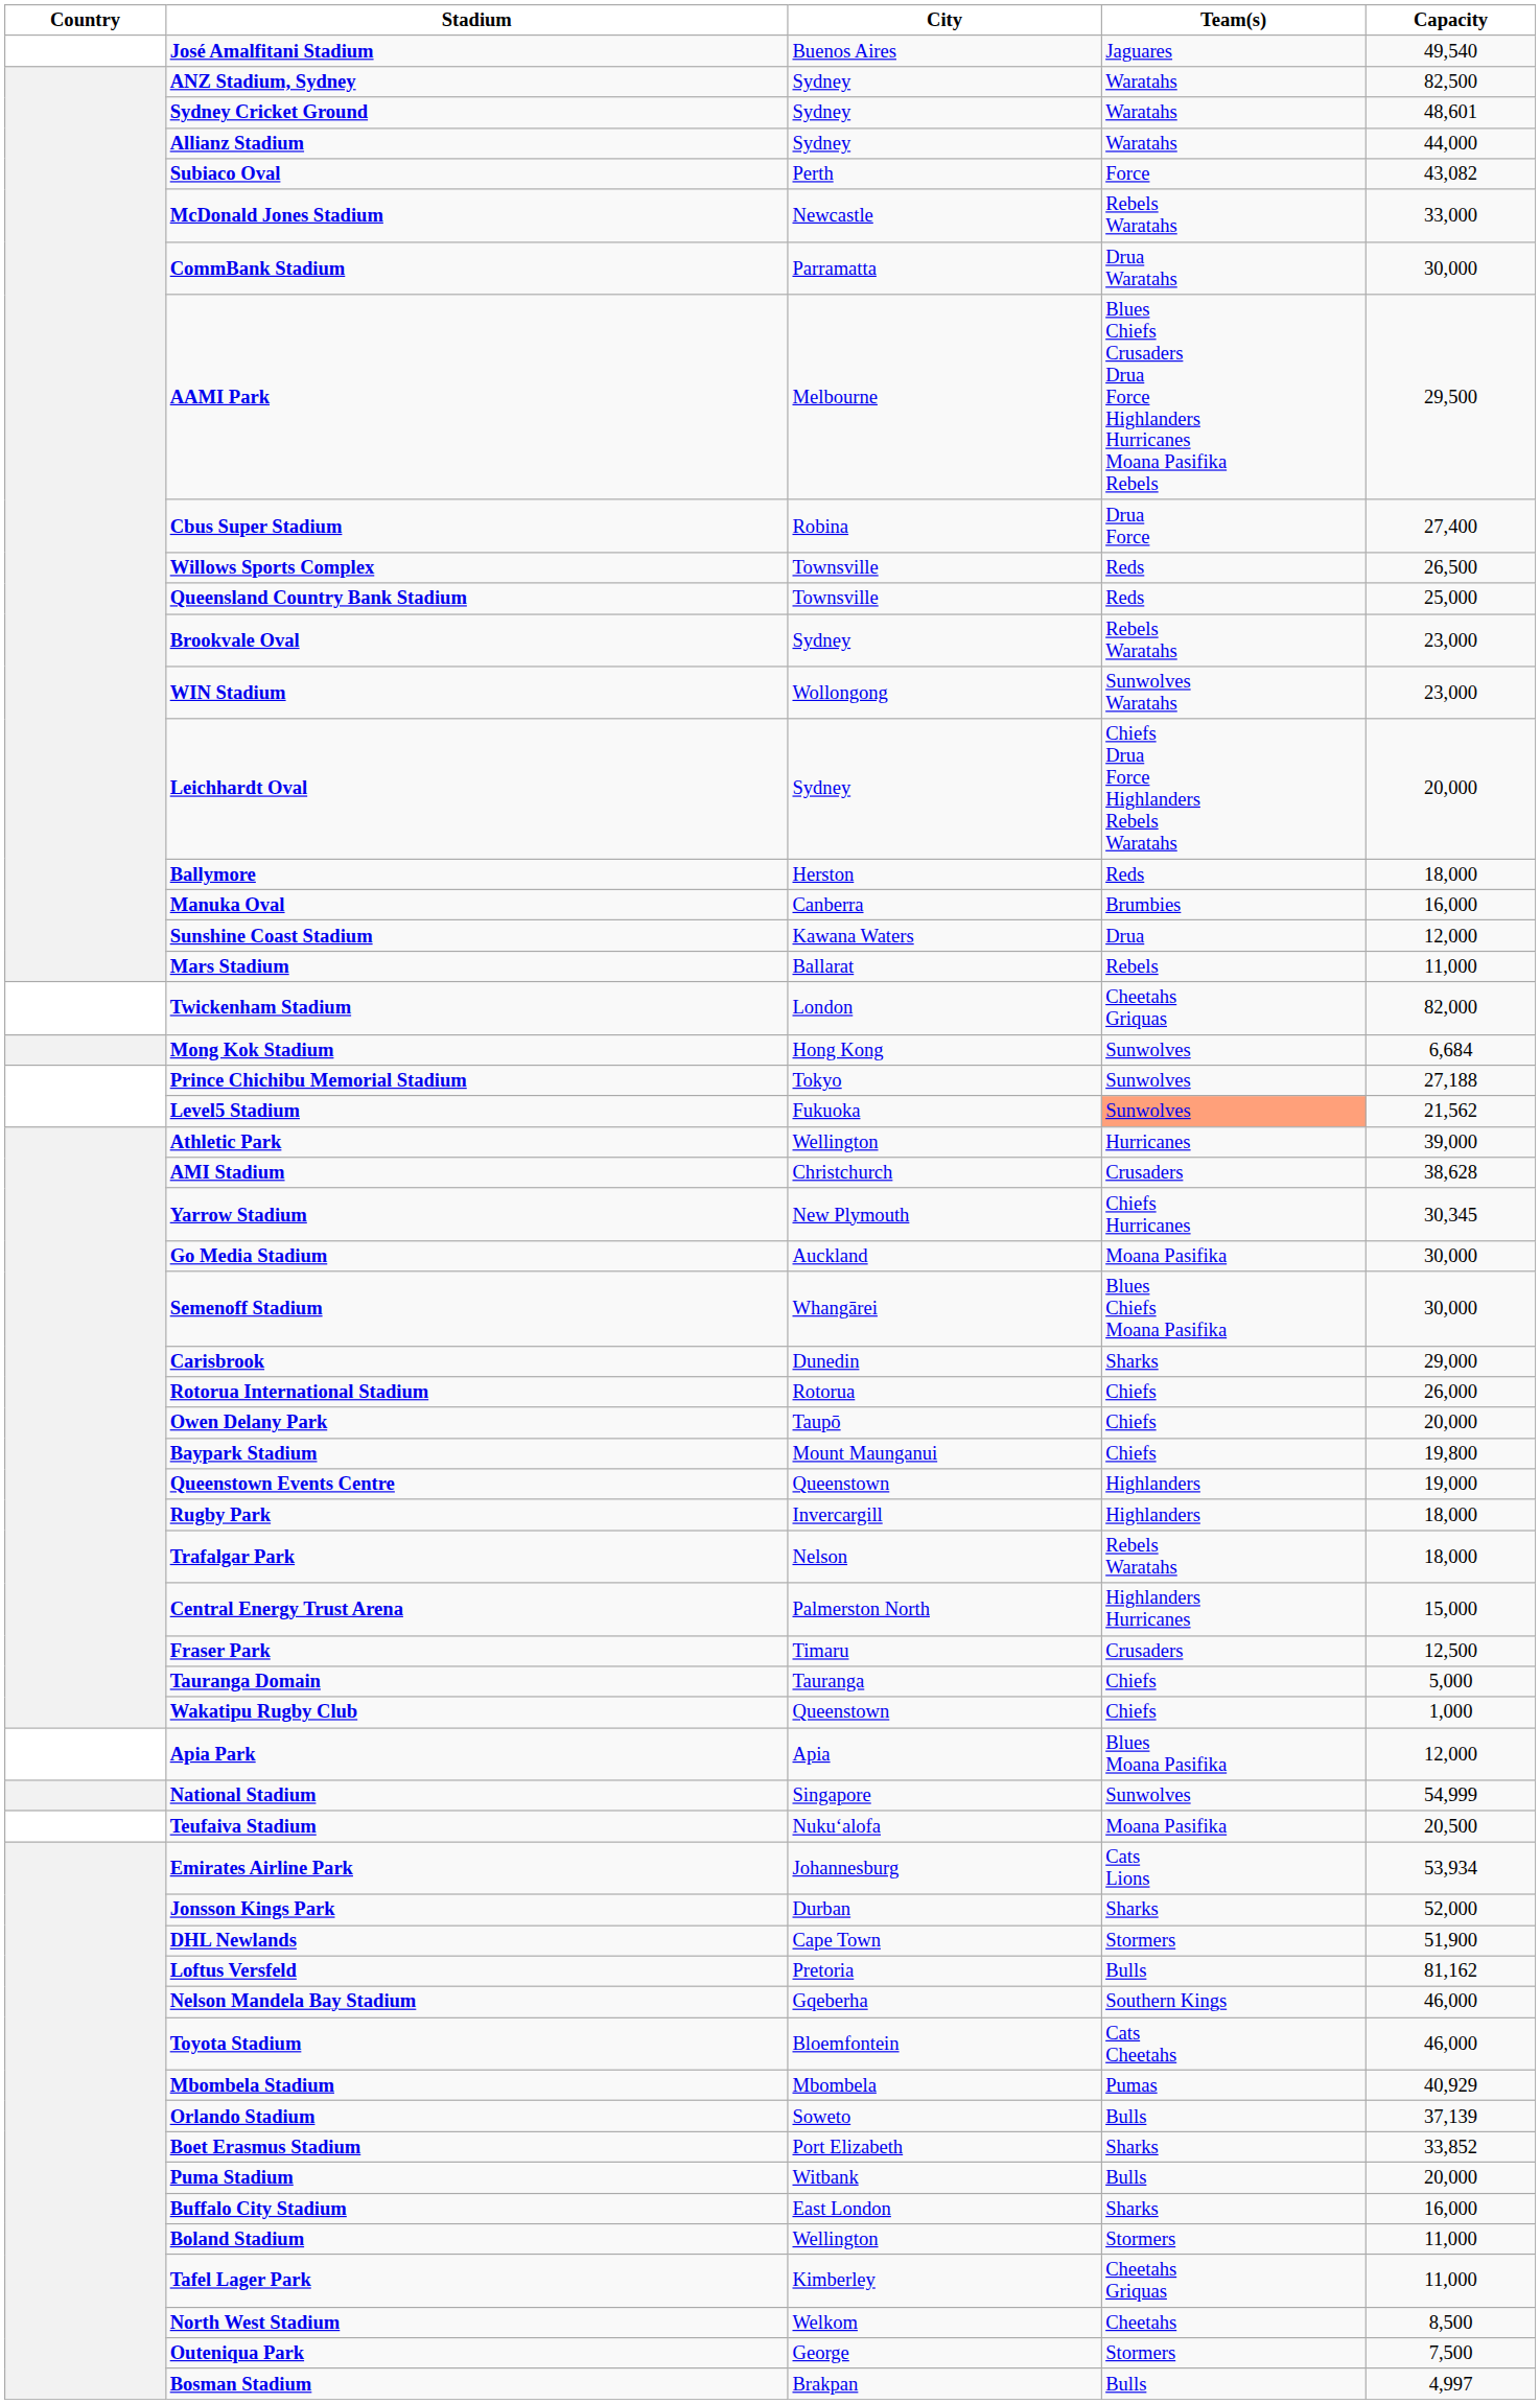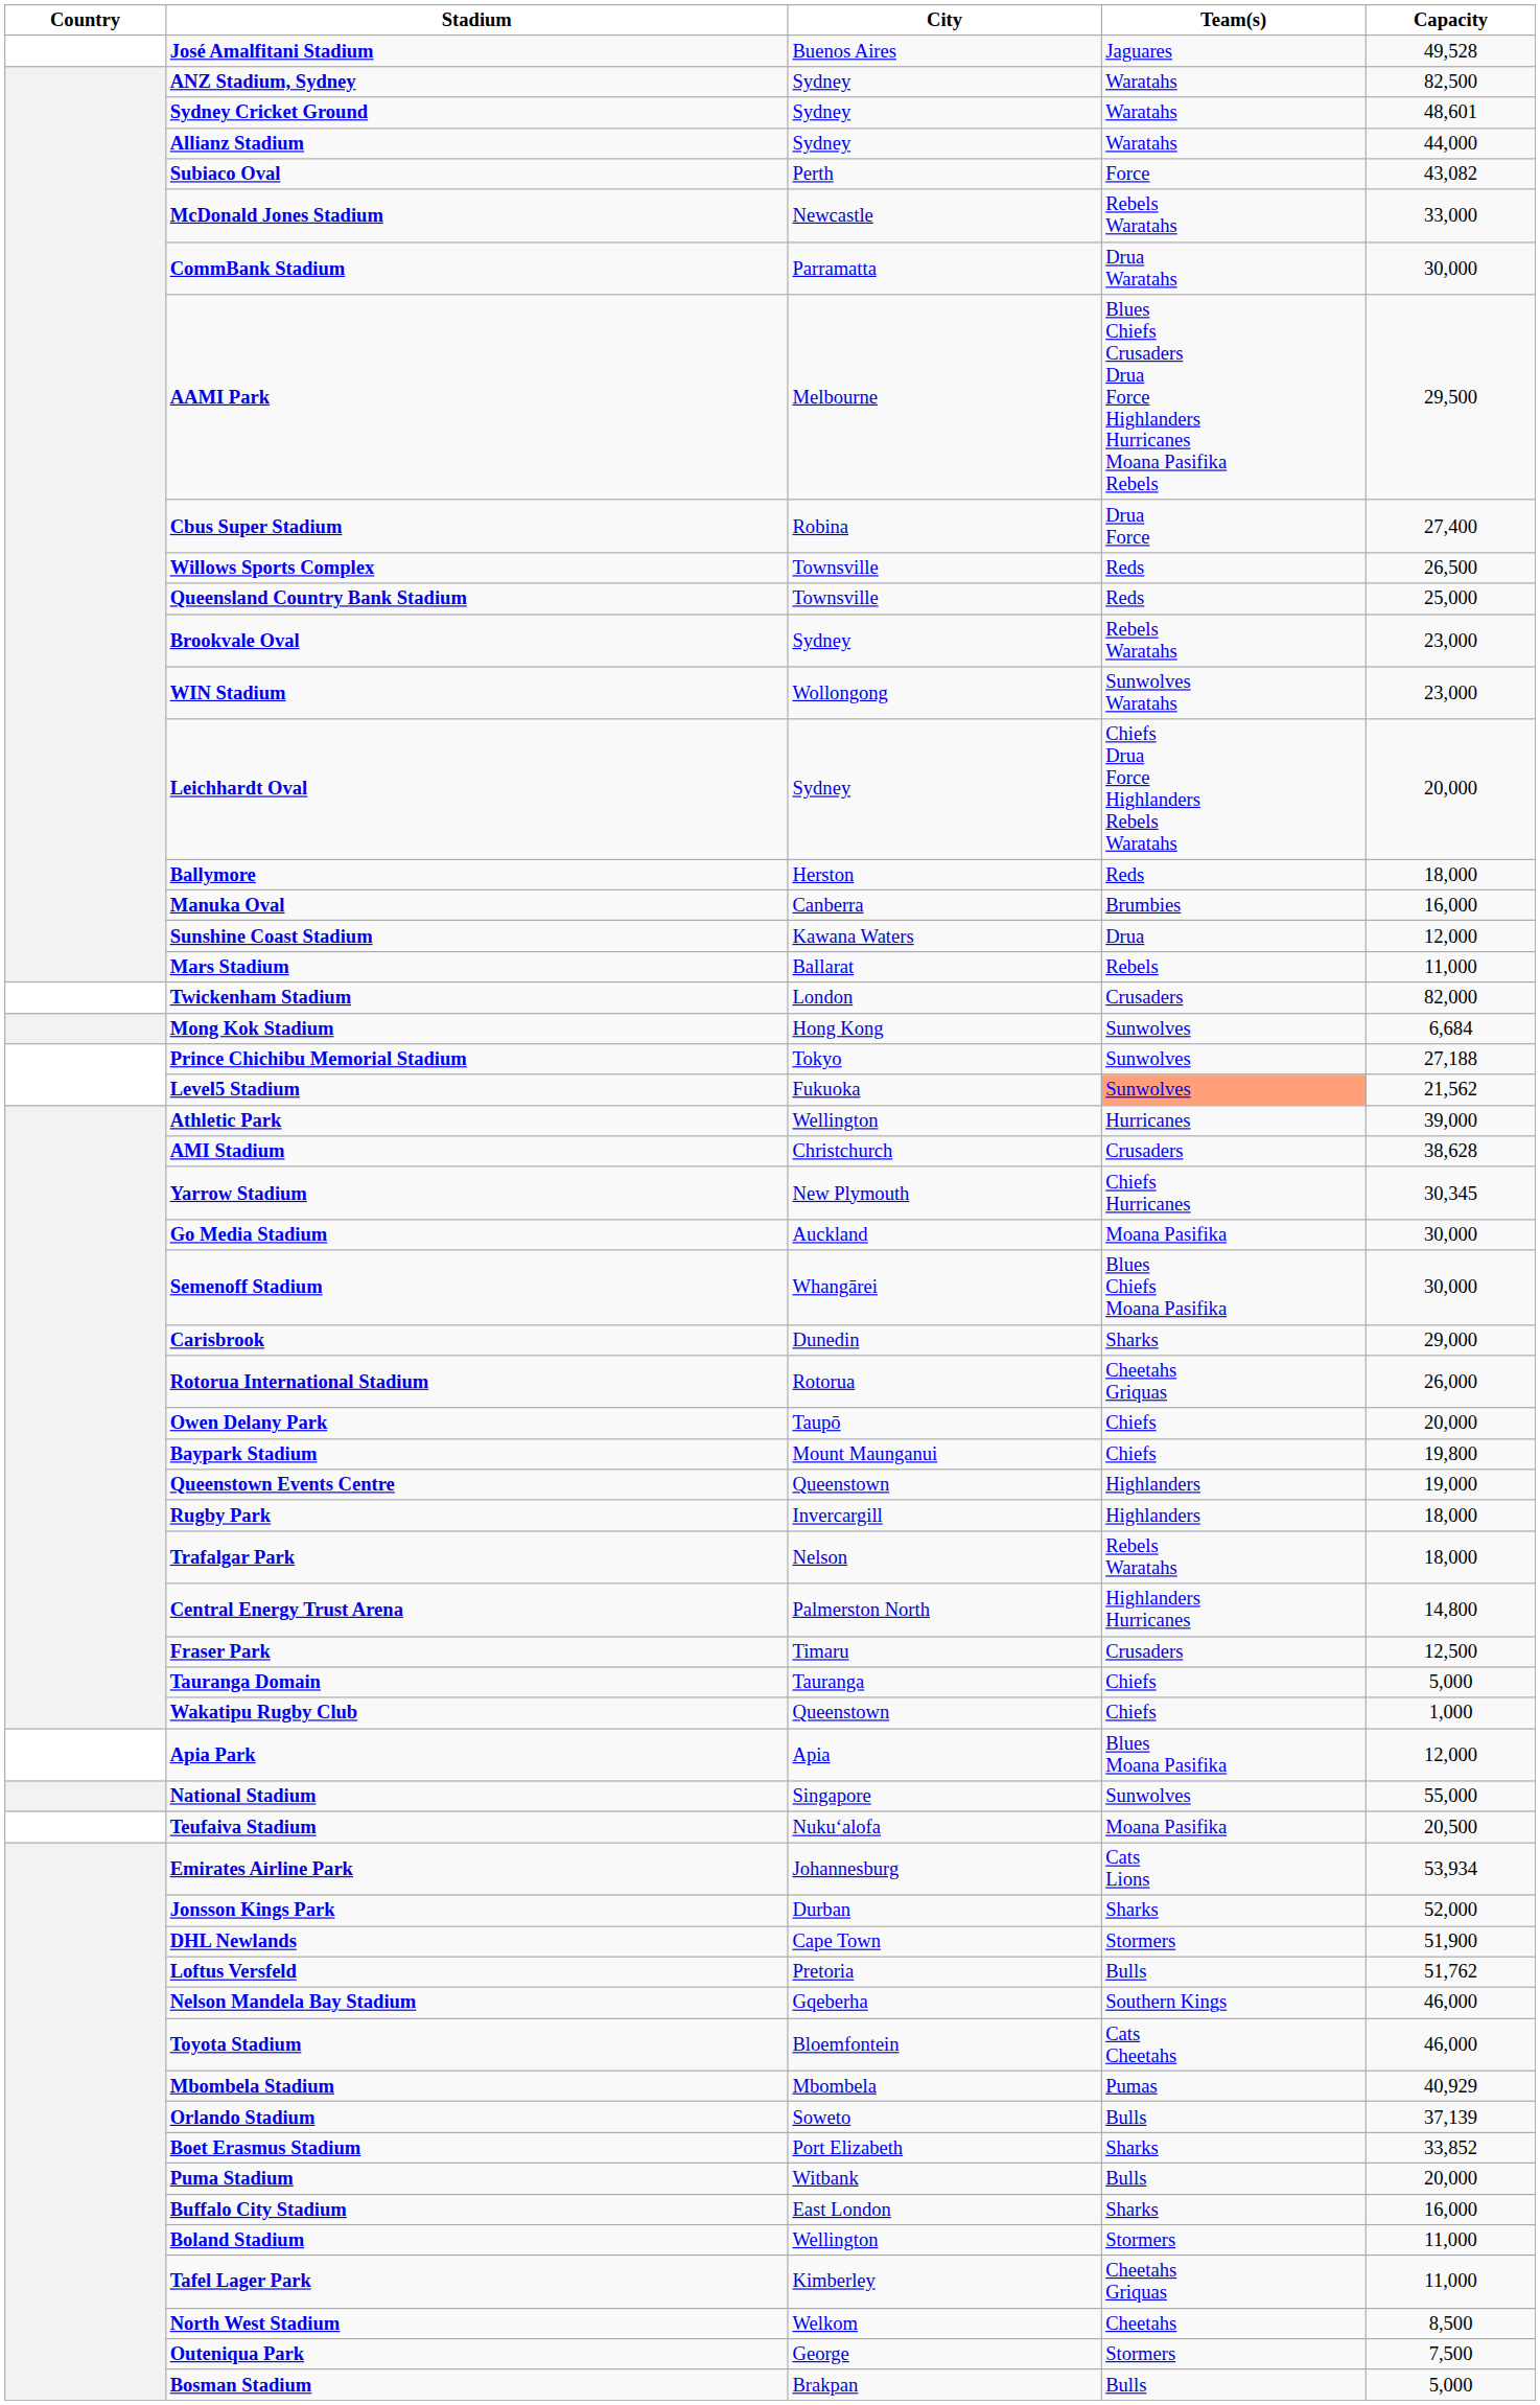José Amalfitani Stadium | Capacity: 49,540 -> 49,528
Twickenham Stadium | Team(s): Cheetahs Griquas -> Crusaders
Rotorua International Stadium | Team(s): Chiefs -> Cheetahs Griquas
Central Energy Trust Arena | Capacity: 15,000 -> 14,800
National Stadium | Capacity: 54,999 -> 55,000
Loftus Versfeld | Capacity: 81,162 -> 51,762
Bosman Stadium | Capacity: 4,997 -> 5,000
